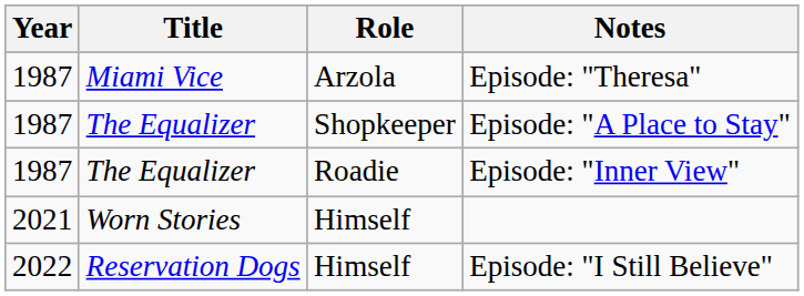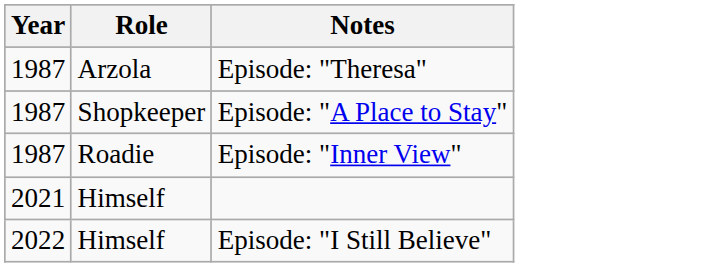- column: Title | Miami Vice | The Equalizer | The Equalizer | Worn Stories | Reservation Dogs
